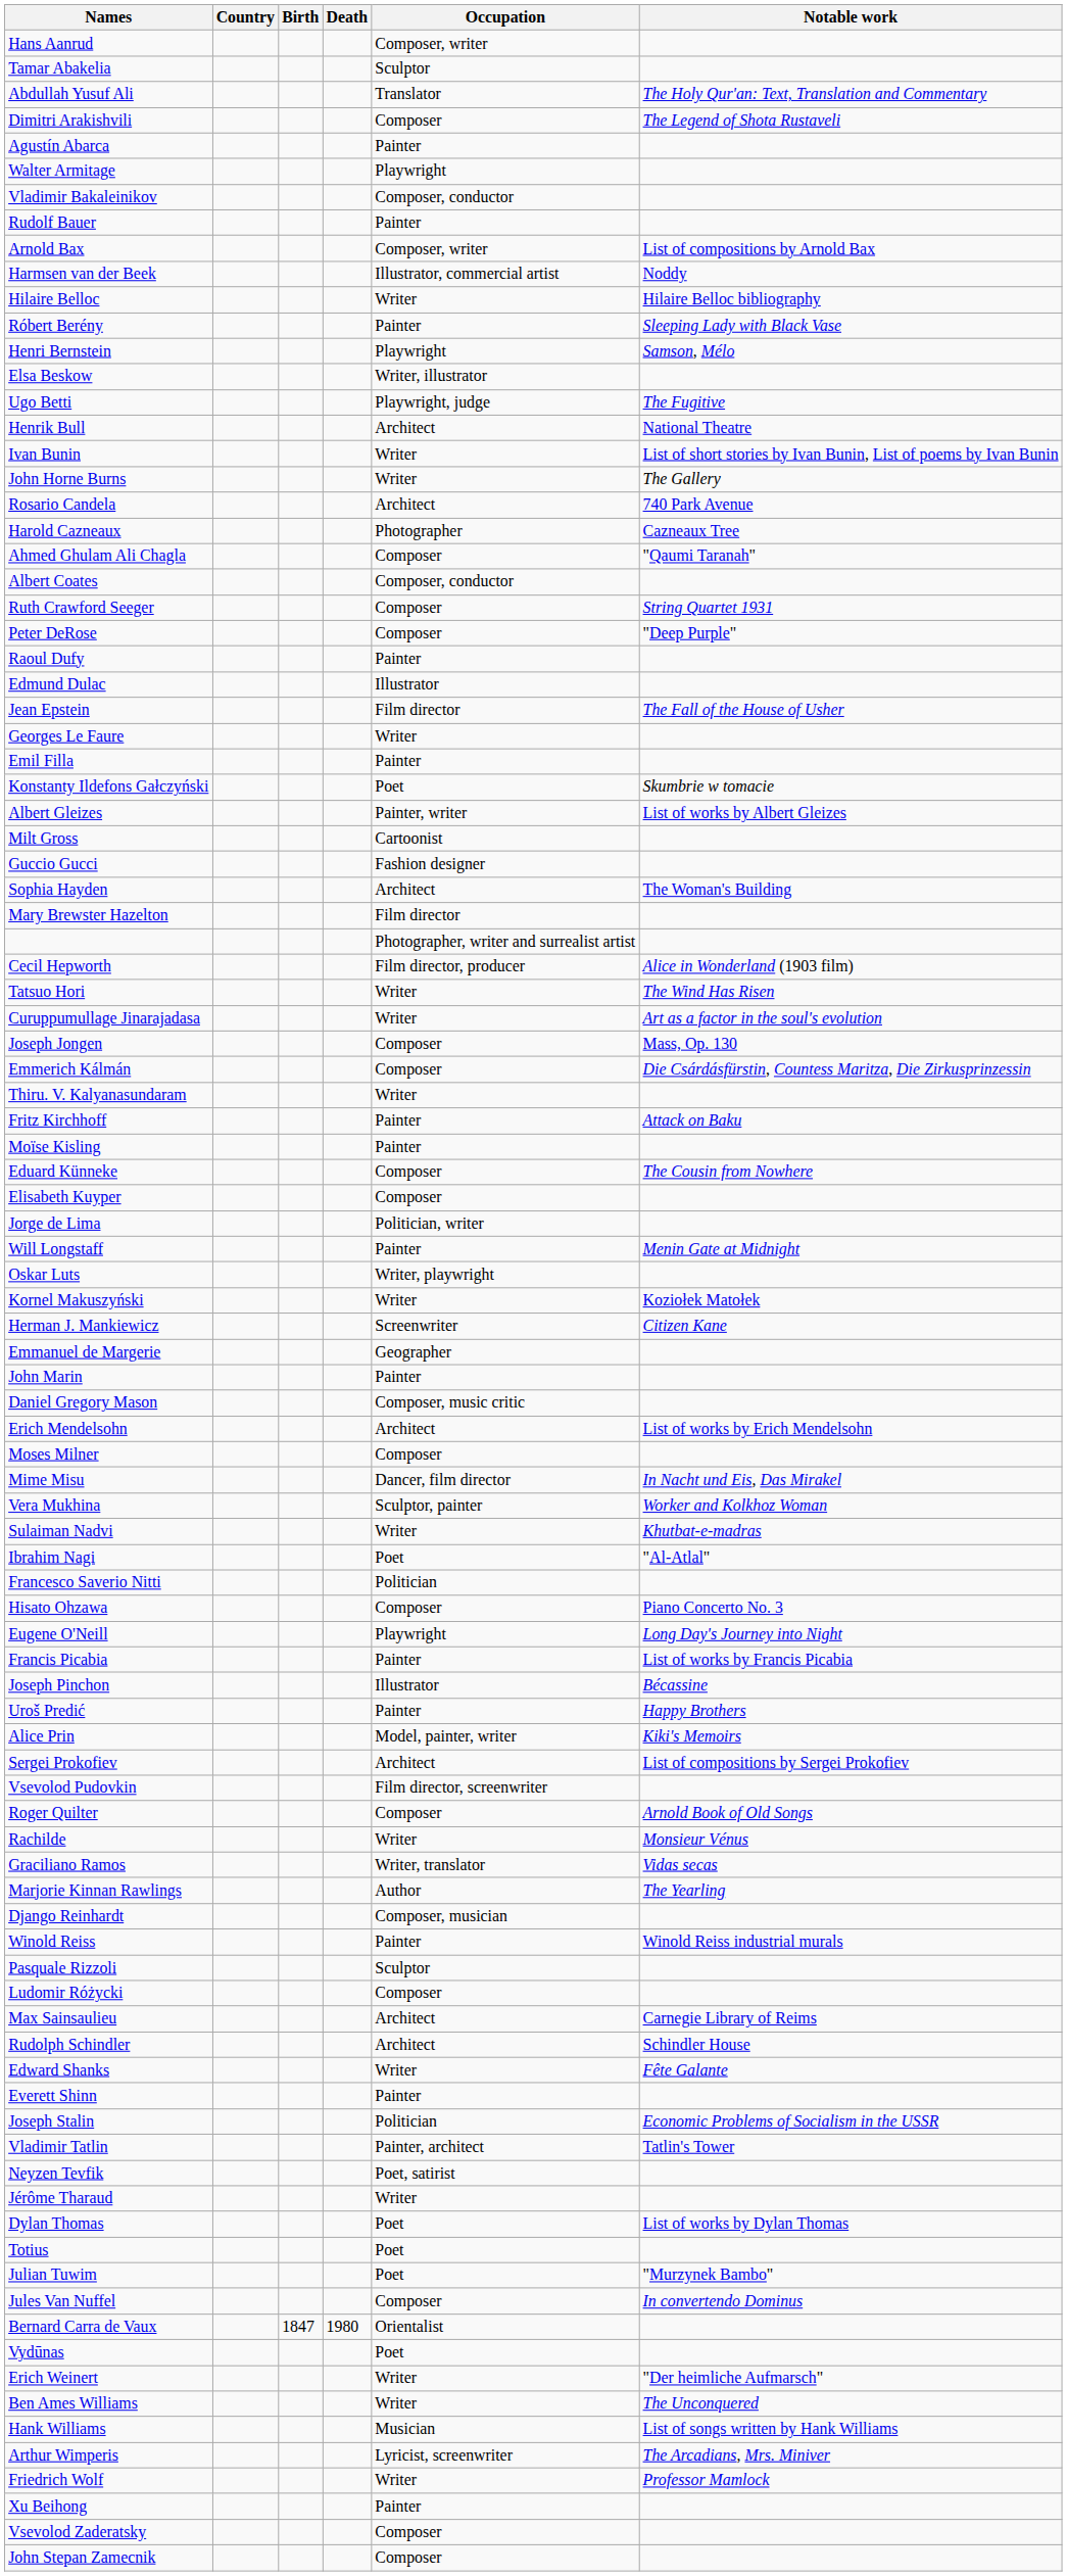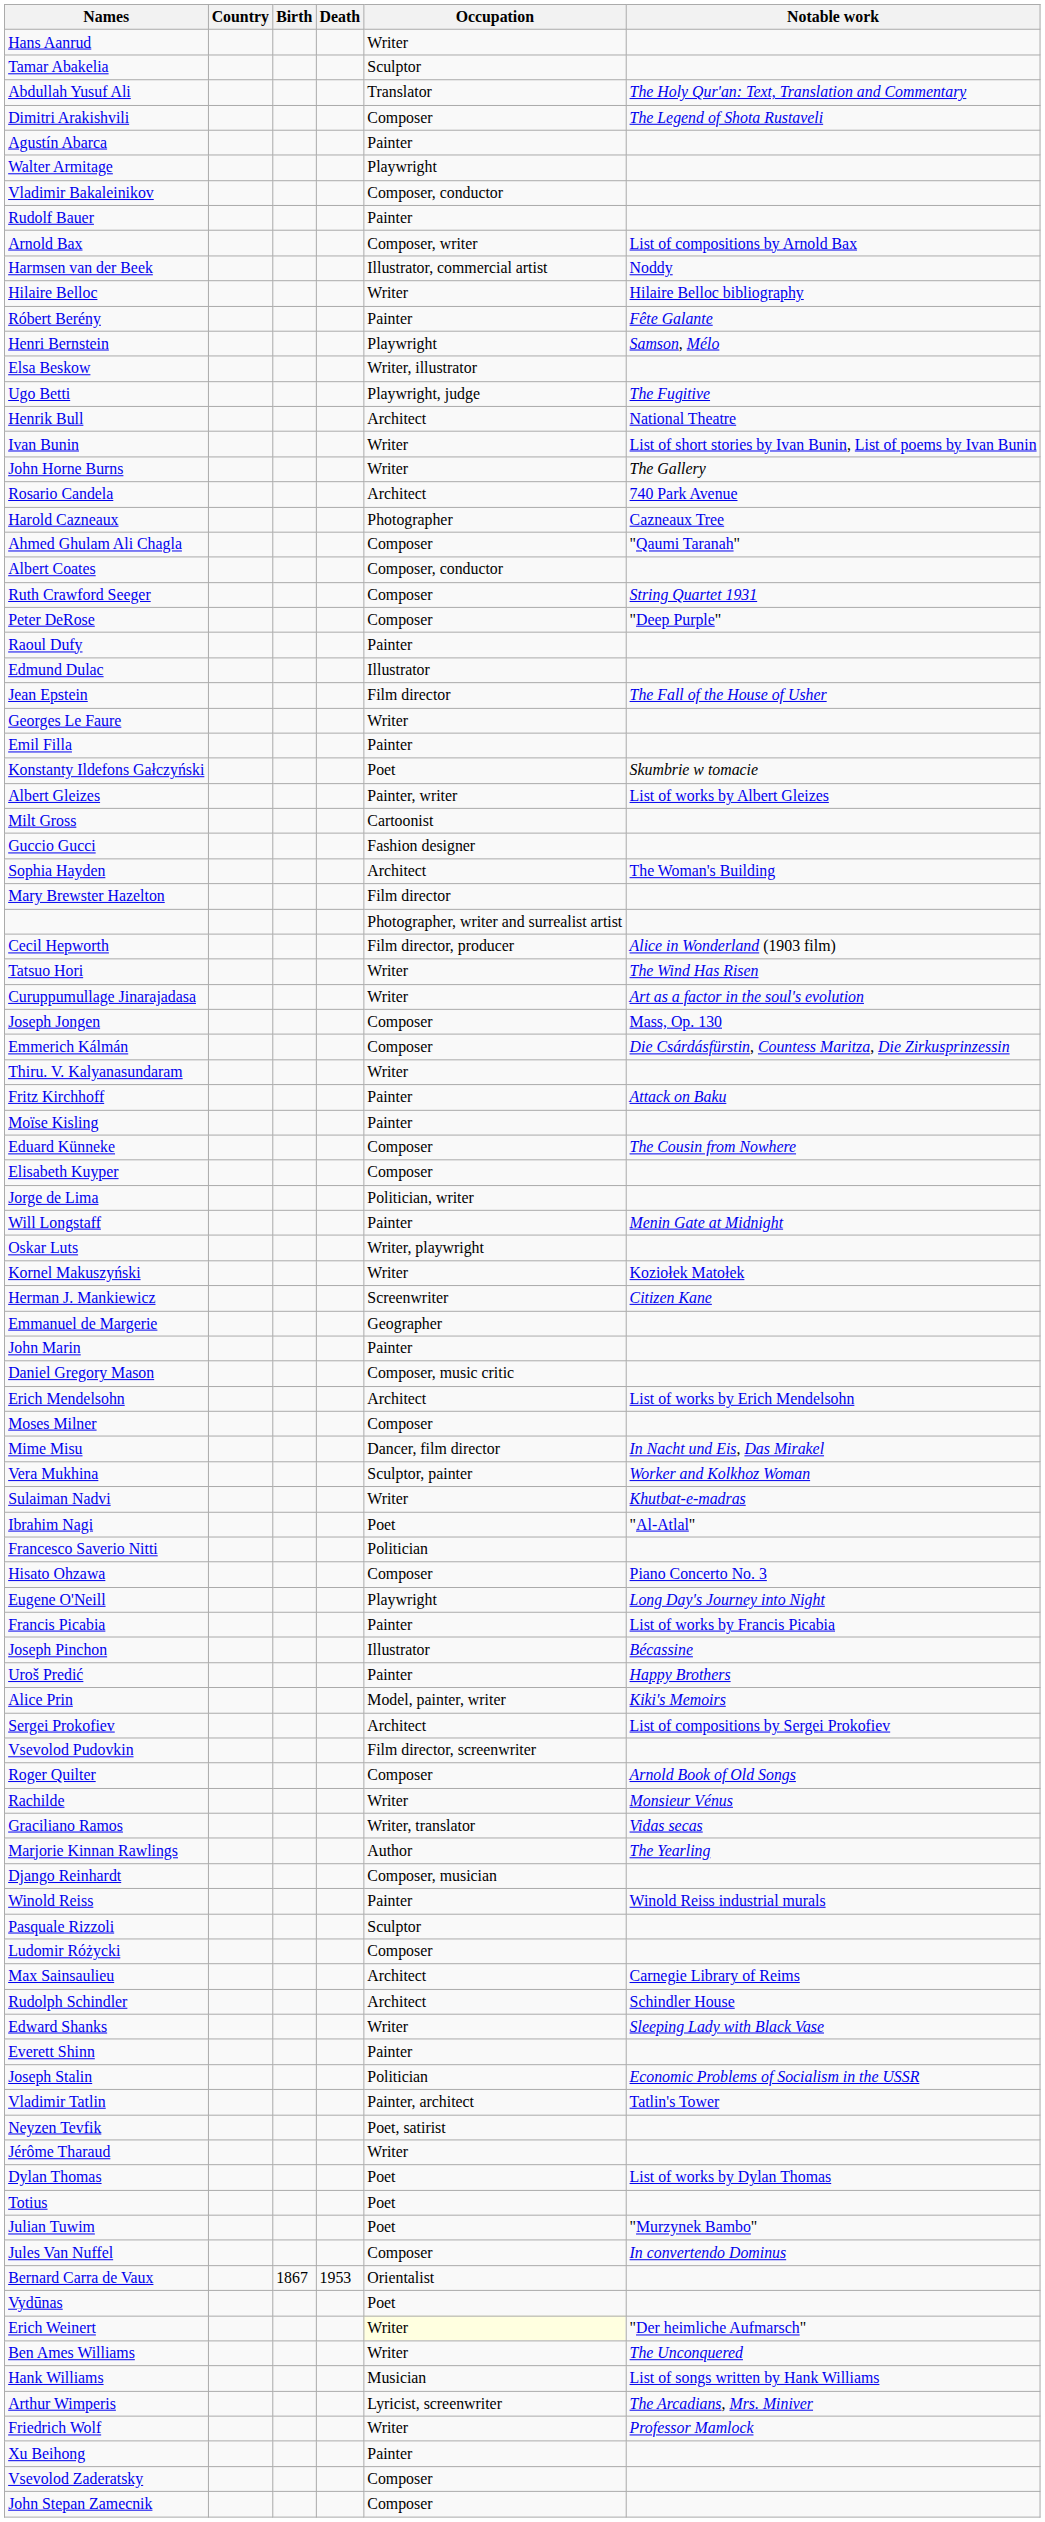Hans Aanrud | Occupation: Composer, writer -> Writer
Róbert Berény | Notable work: Sleeping Lady with Black Vase -> Fête Galante
Edward Shanks | Notable work: Fête Galante -> Sleeping Lady with Black Vase
Bernard Carra de Vaux | Birth: 1847 -> 1867
Bernard Carra de Vaux | Death: 1980 -> 1953
Erich Weinert | Occupation: no background -> lightyellow background
